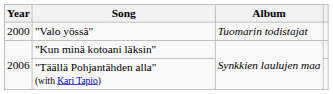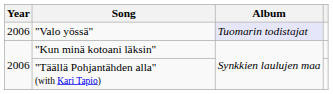"Valo yössä" | Year: 2000 -> 2006
"Valo yössä" | Album: no background -> lavender background
